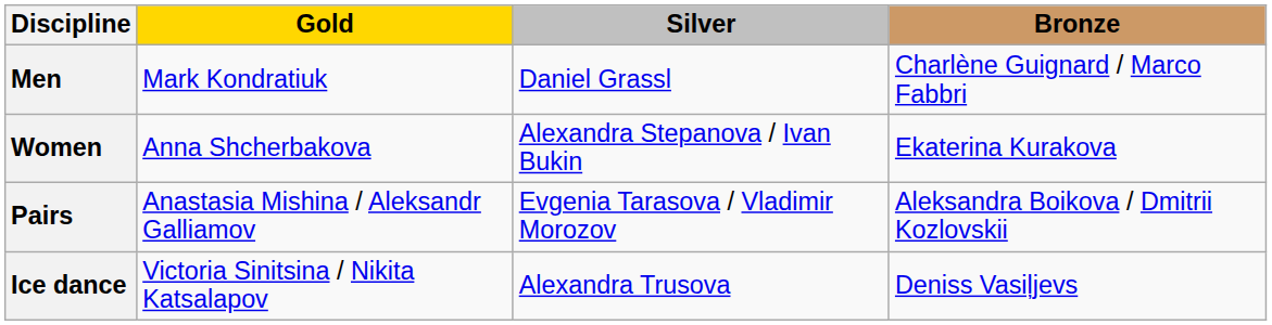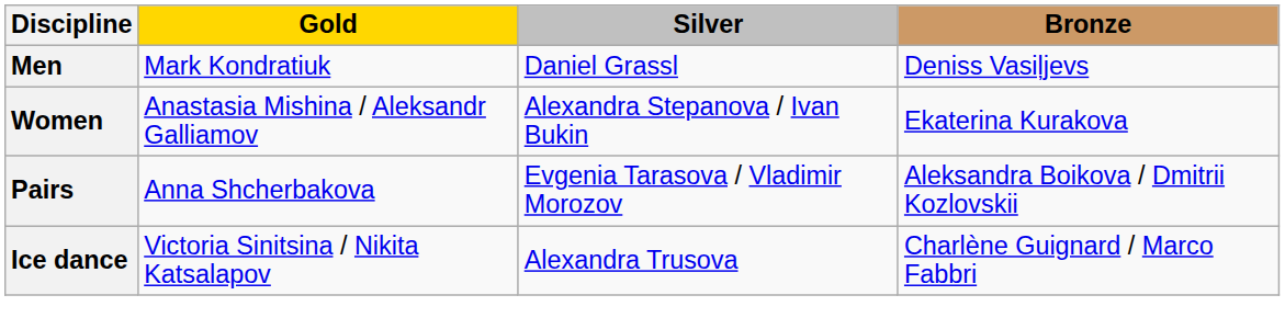Men | Bronze: Charlène Guignard / Marco Fabbri -> Deniss Vasiļjevs
Women | Gold: Anna Shcherbakova -> Anastasia Mishina / Aleksandr Galliamov
Pairs | Gold: Anastasia Mishina / Aleksandr Galliamov -> Anna Shcherbakova
Ice dance | Bronze: Deniss Vasiļjevs -> Charlène Guignard / Marco Fabbri
